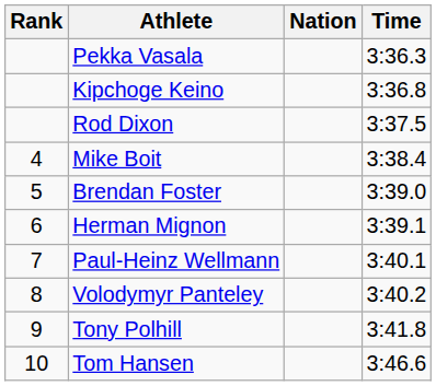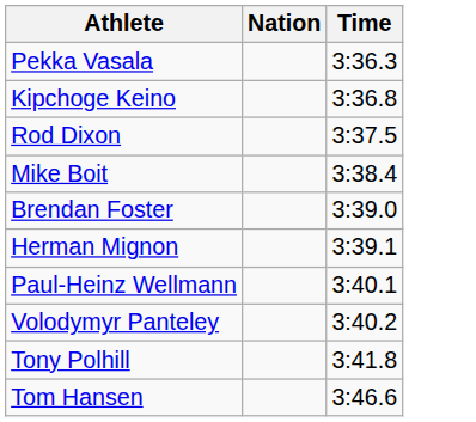- column: Rank | 4 | 5 | 6 | 7 | 8 | 9 | 10
